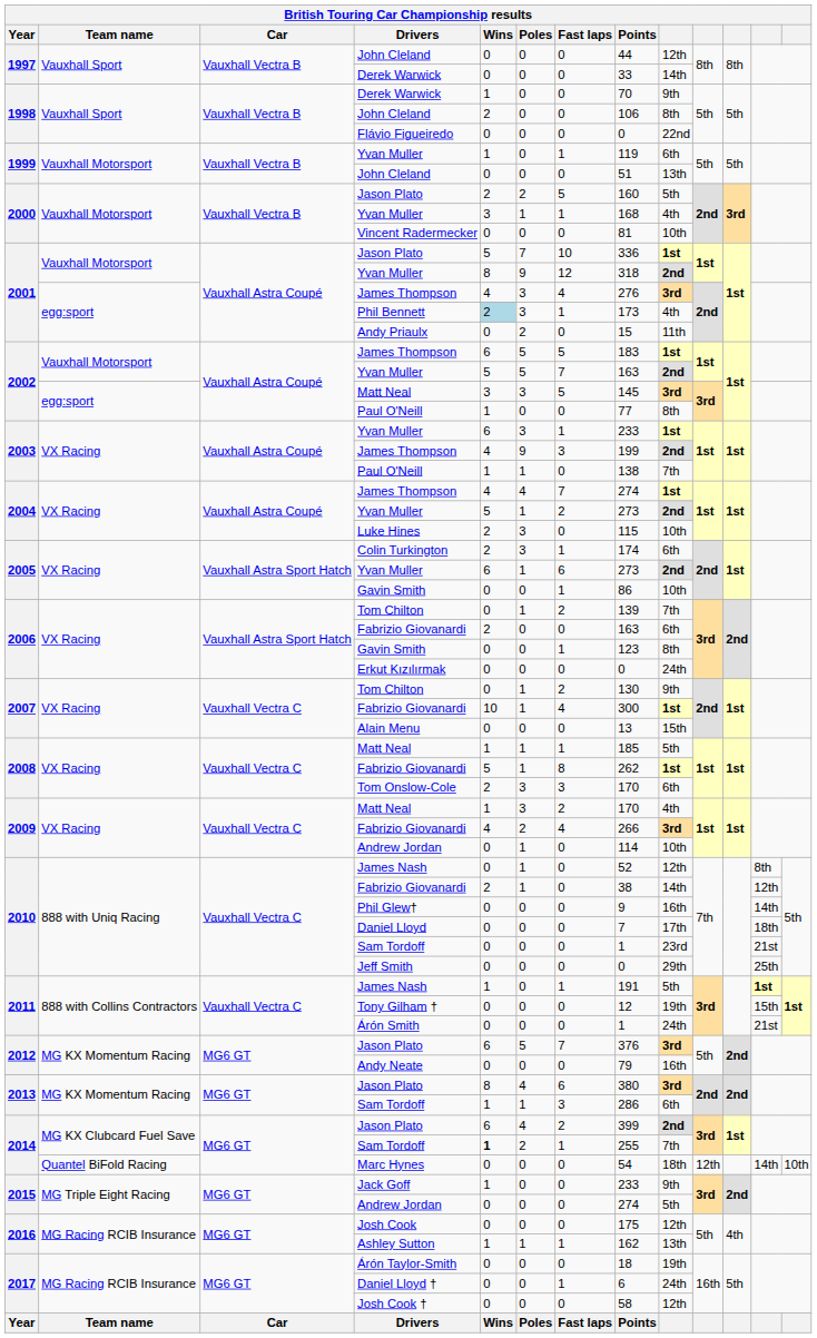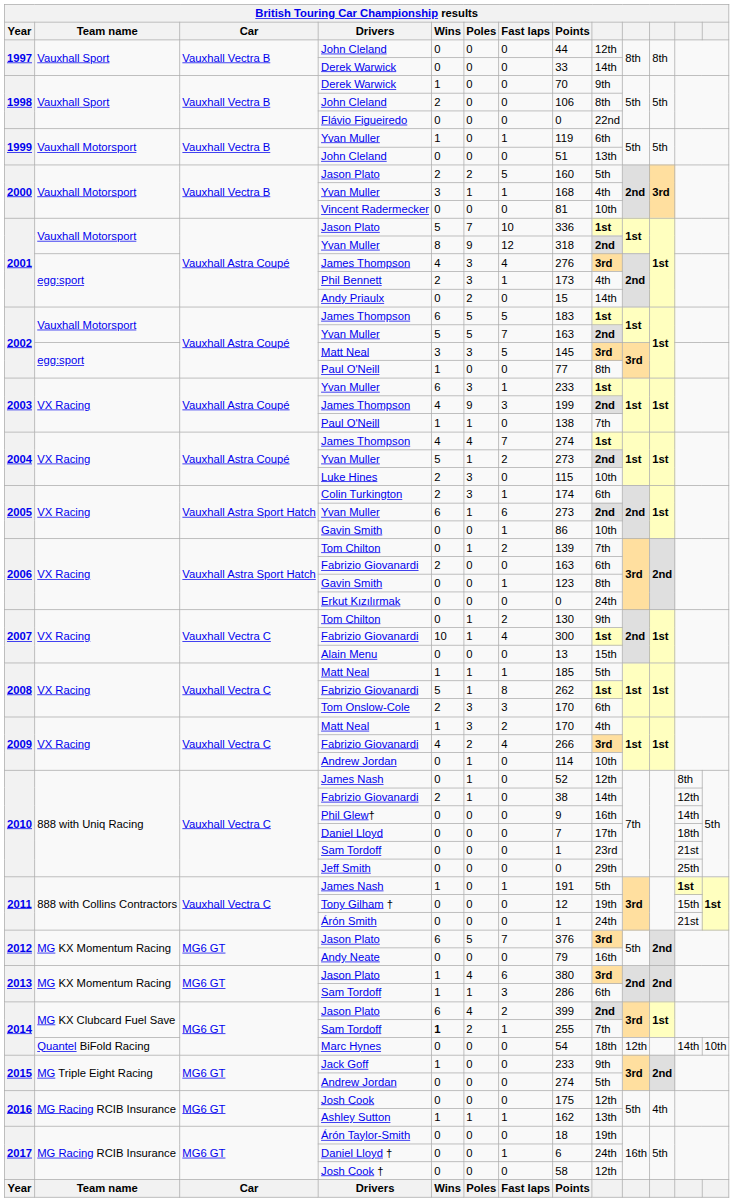Phil Bennett | Wins: lightblue background -> no background
Andy Priaulx | column 9: 11th -> 14th
2013 / Jason Plato | Wins: 8 -> 1
